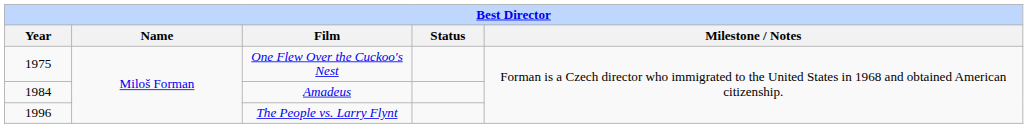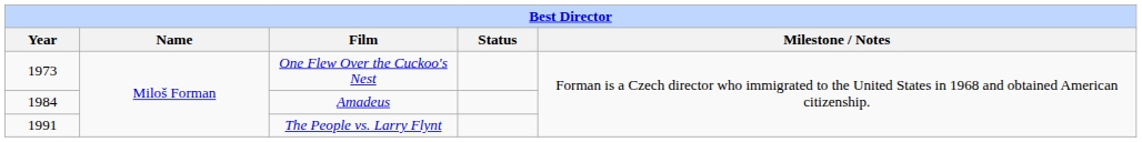One Flew Over the Cuckoo's Nest | Year: 1975 -> 1973
The People vs. Larry Flynt | Year: 1996 -> 1991
